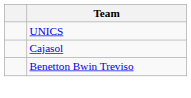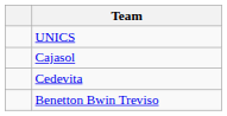+ row: Cedevita
